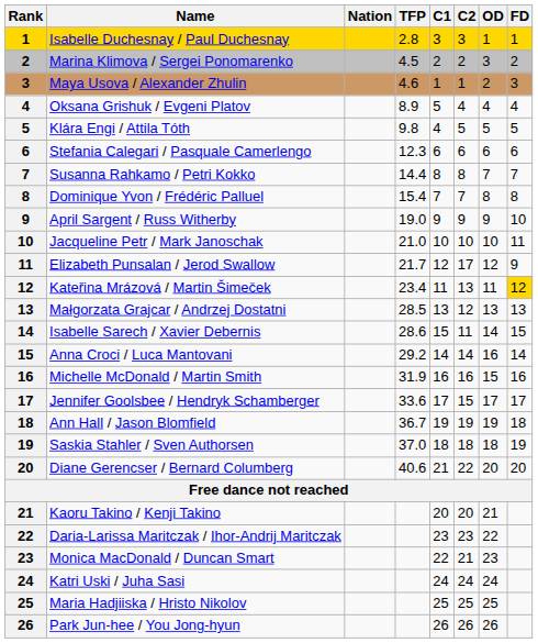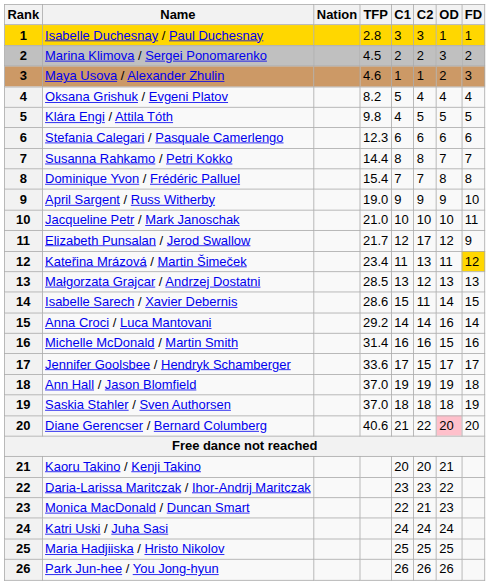Oksana Grishuk / Evgeni Platov | TFP: 8.9 -> 8.2
Michelle McDonald / Martin Smith | TFP: 31.9 -> 31.4
Ann Hall / Jason Blomfield | TFP: 36.7 -> 37.0
Diane Gerencser / Bernard Columberg | OD: no background -> pink background
